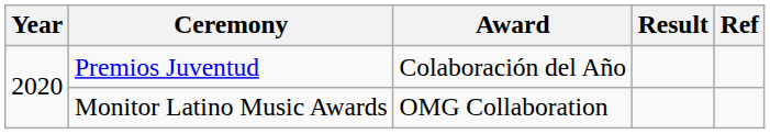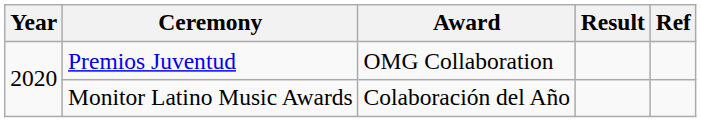Premios Juventud | Award: Colaboración del Año -> OMG Collaboration
Monitor Latino Music Awards | Award: OMG Collaboration -> Colaboración del Año
